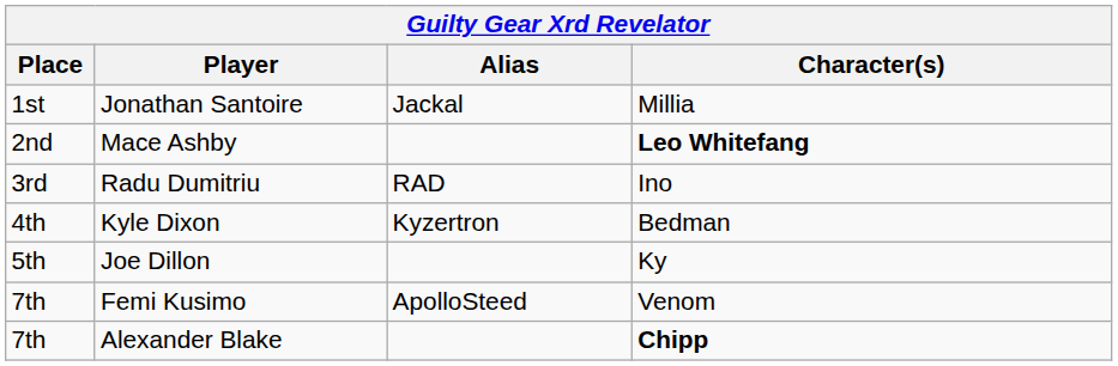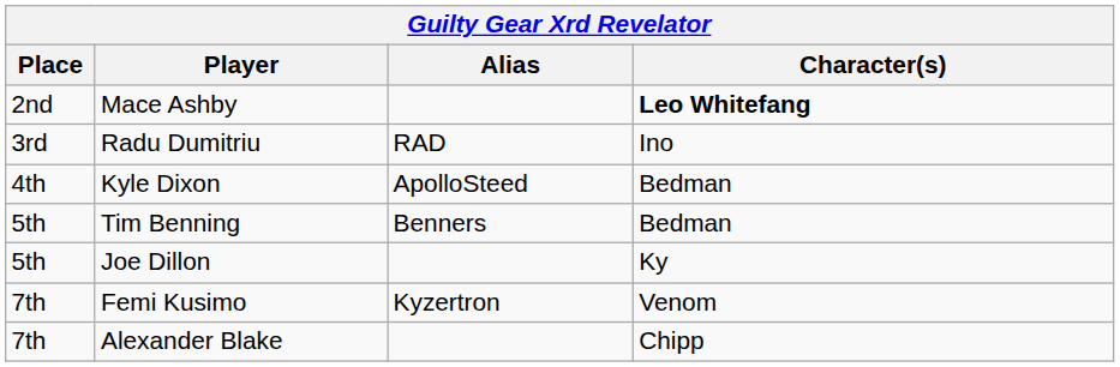- row: 1st | Jonathan Santoire | Jackal | Millia
Kyle Dixon | Alias: Kyzertron -> ApolloSteed
+ row: 5th | Tim Benning | Benners | Bedman
Femi Kusimo | Alias: ApolloSteed -> Kyzertron
Alexander Blake | Character(s): bold -> normal
